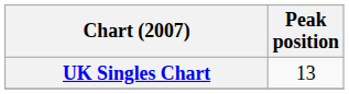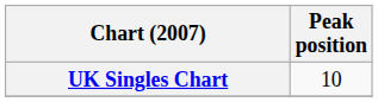UK Singles Chart | Peak position: 13 -> 10
